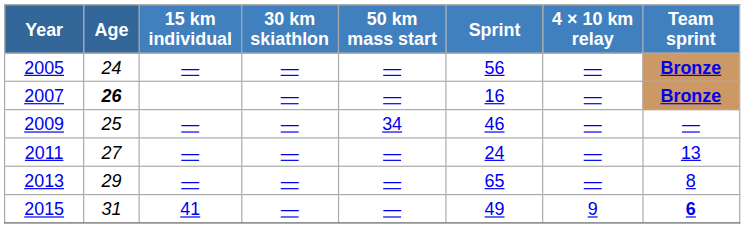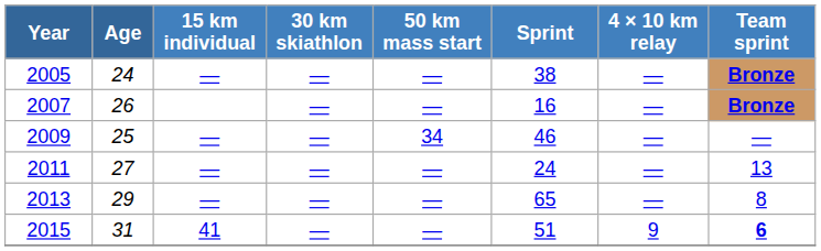2005 | Sprint: 56 -> 38
2007 | Age: bold -> normal
2015 | Sprint: 49 -> 51
